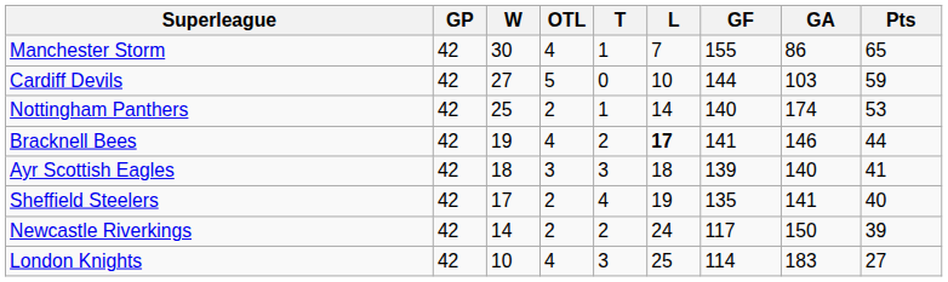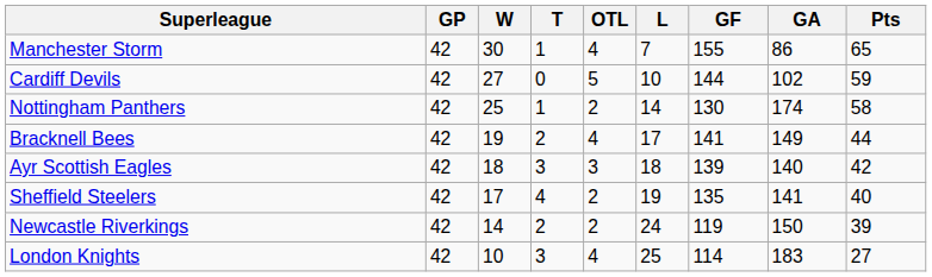columns swapped: T <-> OTL
Cardiff Devils | GA: 103 -> 102
Nottingham Panthers | GF: 140 -> 130
Nottingham Panthers | Pts: 53 -> 58
Bracknell Bees | L: bold -> normal
Bracknell Bees | GA: 146 -> 149
Ayr Scottish Eagles | Pts: 41 -> 42
Newcastle Riverkings | GF: 117 -> 119
